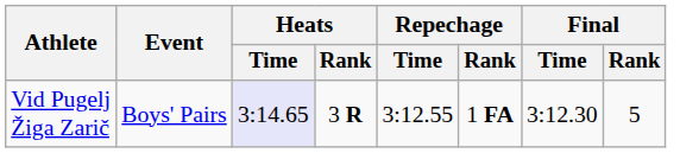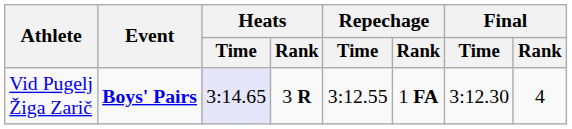Vid Pugelj Žiga Zarič | Event: normal -> bold
Vid Pugelj Žiga Zarič | Final / Rank: 5 -> 4
